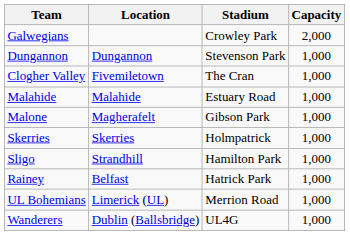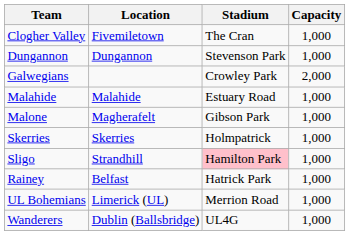rows swapped: Clogher Valley <-> Galwegians
Sligo | Stadium: no background -> pink background
